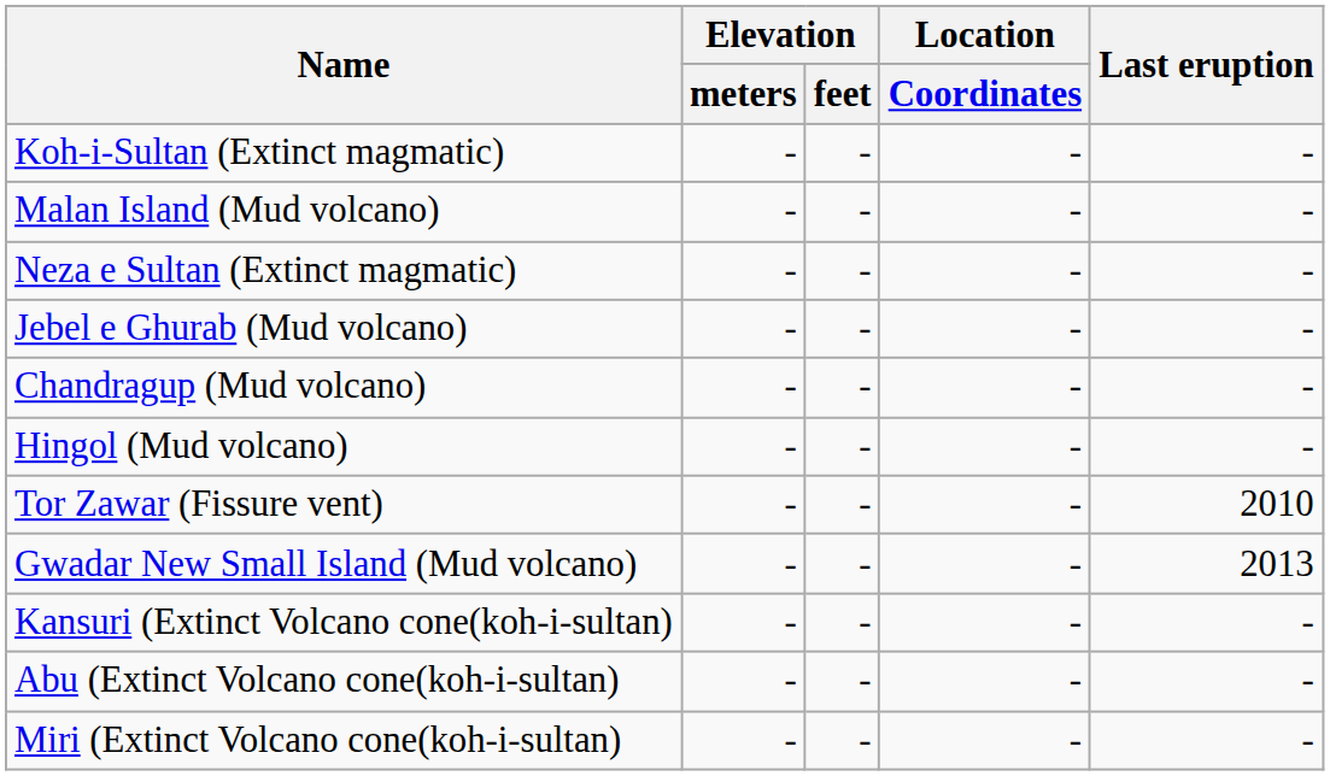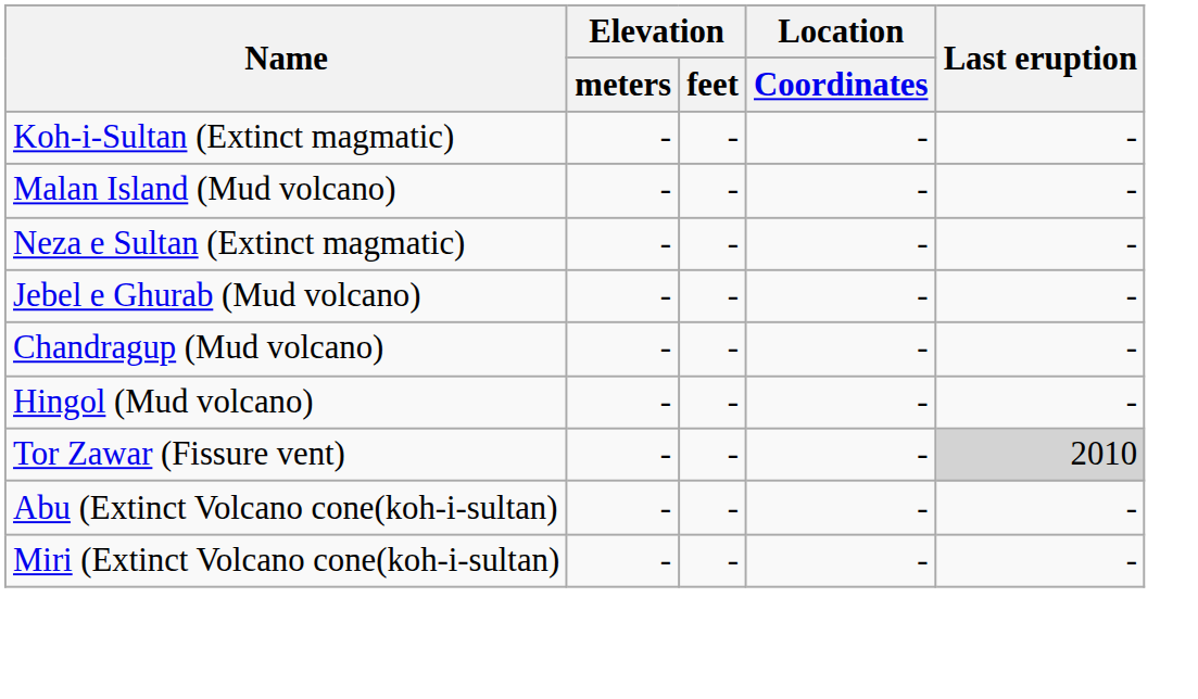Tor Zawar (Fissure vent) | Last eruption: no background -> lightgrey background
- row: Gwadar New Small Island (Mud volcano) | - | - | - | 2013
- row: Kansuri (Extinct Volcano cone(koh-i-sultan) | - | - | - | -
